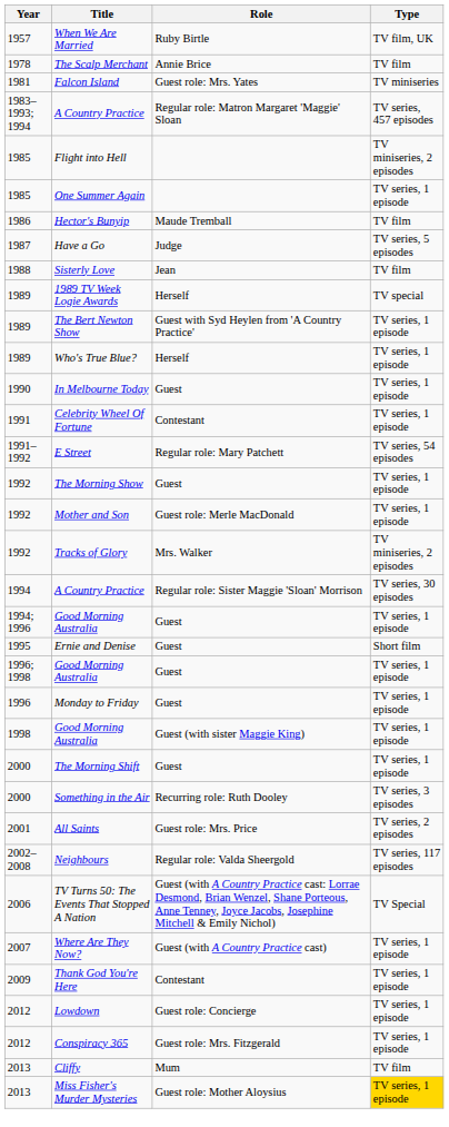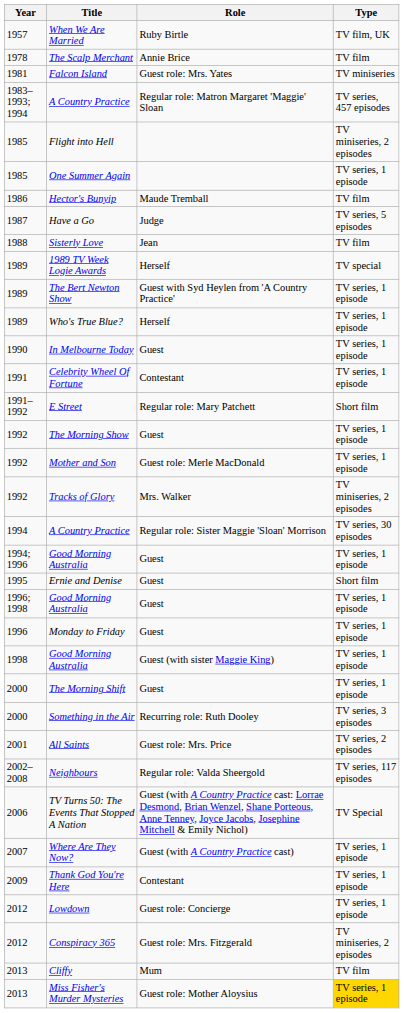E Street | Type: TV series, 54 episodes -> Short film
Conspiracy 365 | Type: TV series, 1 episode -> TV miniseries, 2 episodes
